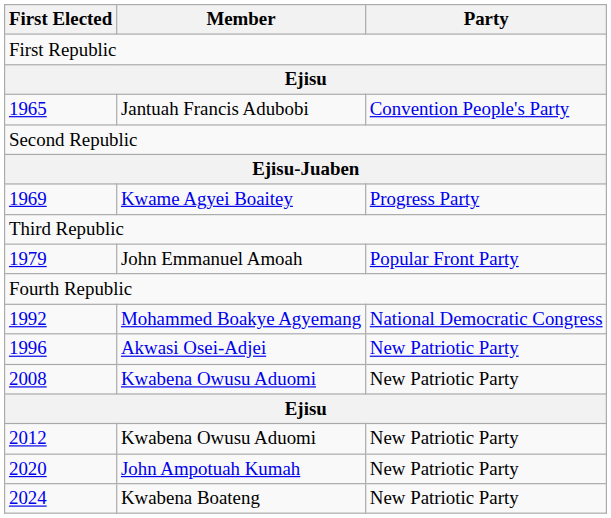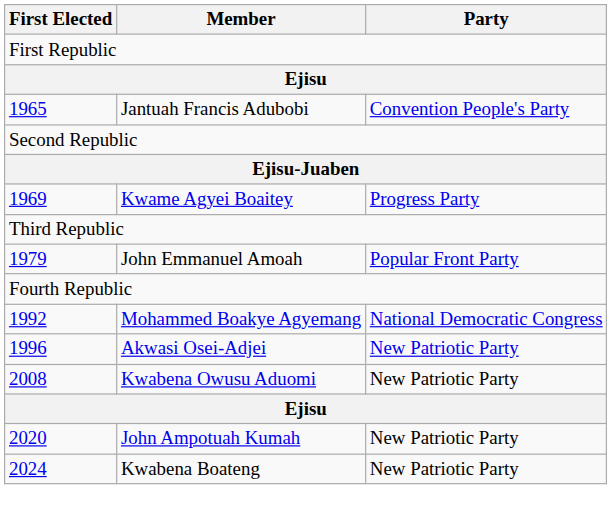- row: 2012 | Kwabena Owusu Aduomi | New Patriotic Party
